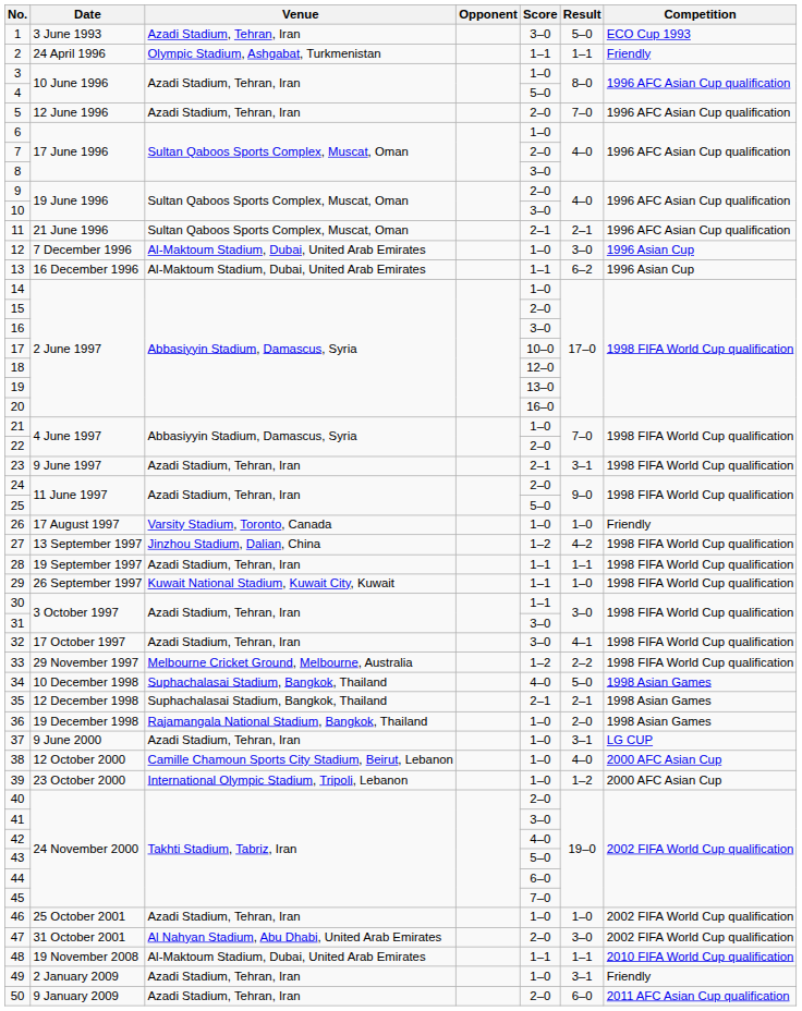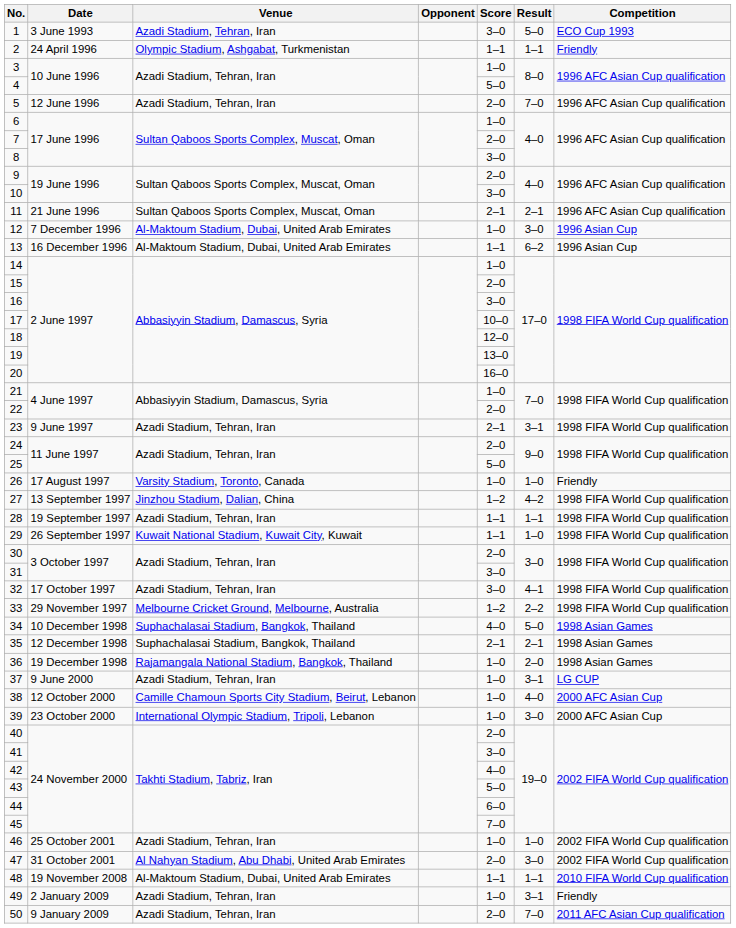30 | Score: 1–1 -> 2–0
39 | Result: 1–2 -> 3–0
50 | Result: 6–0 -> 7–0
